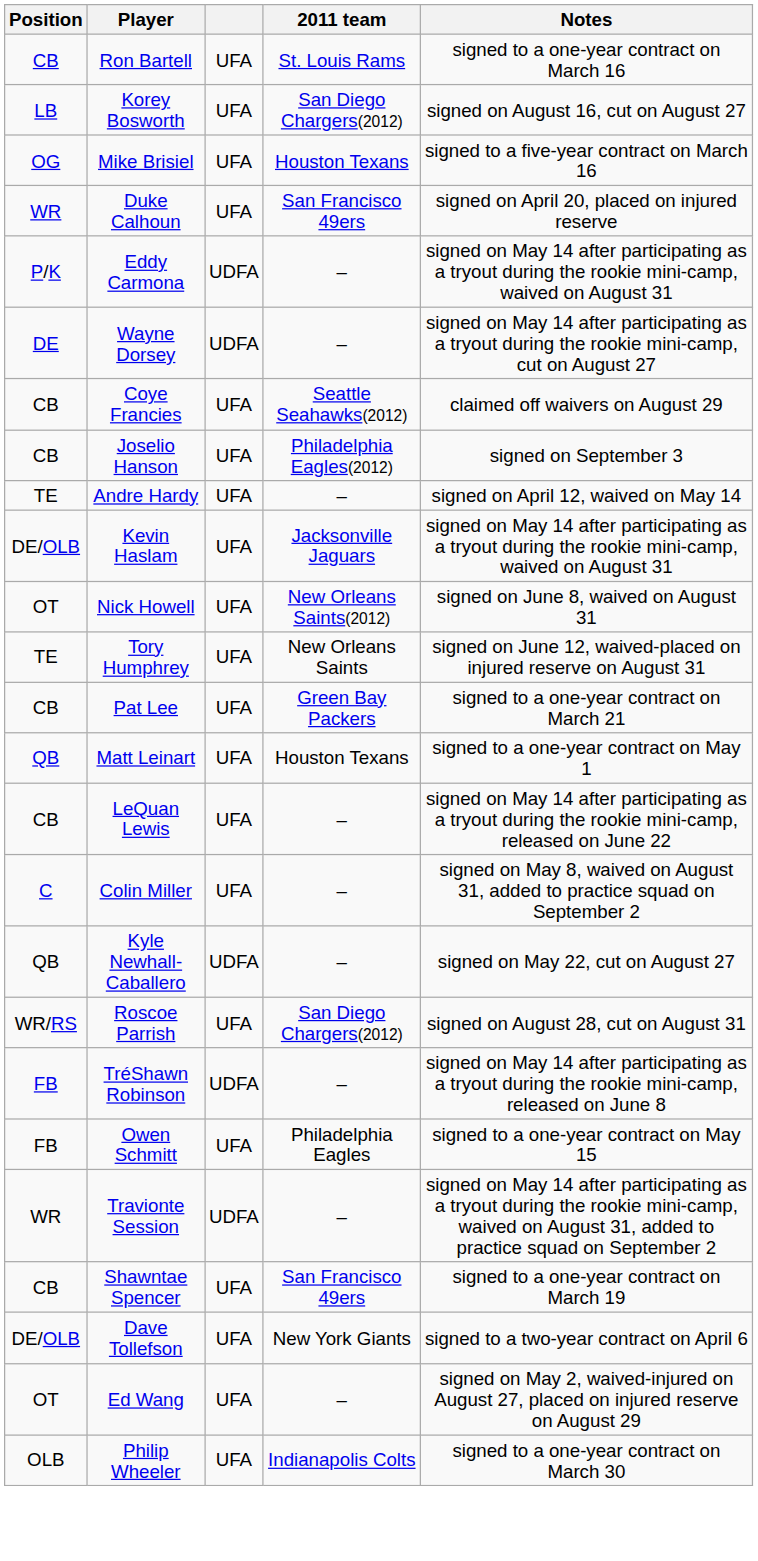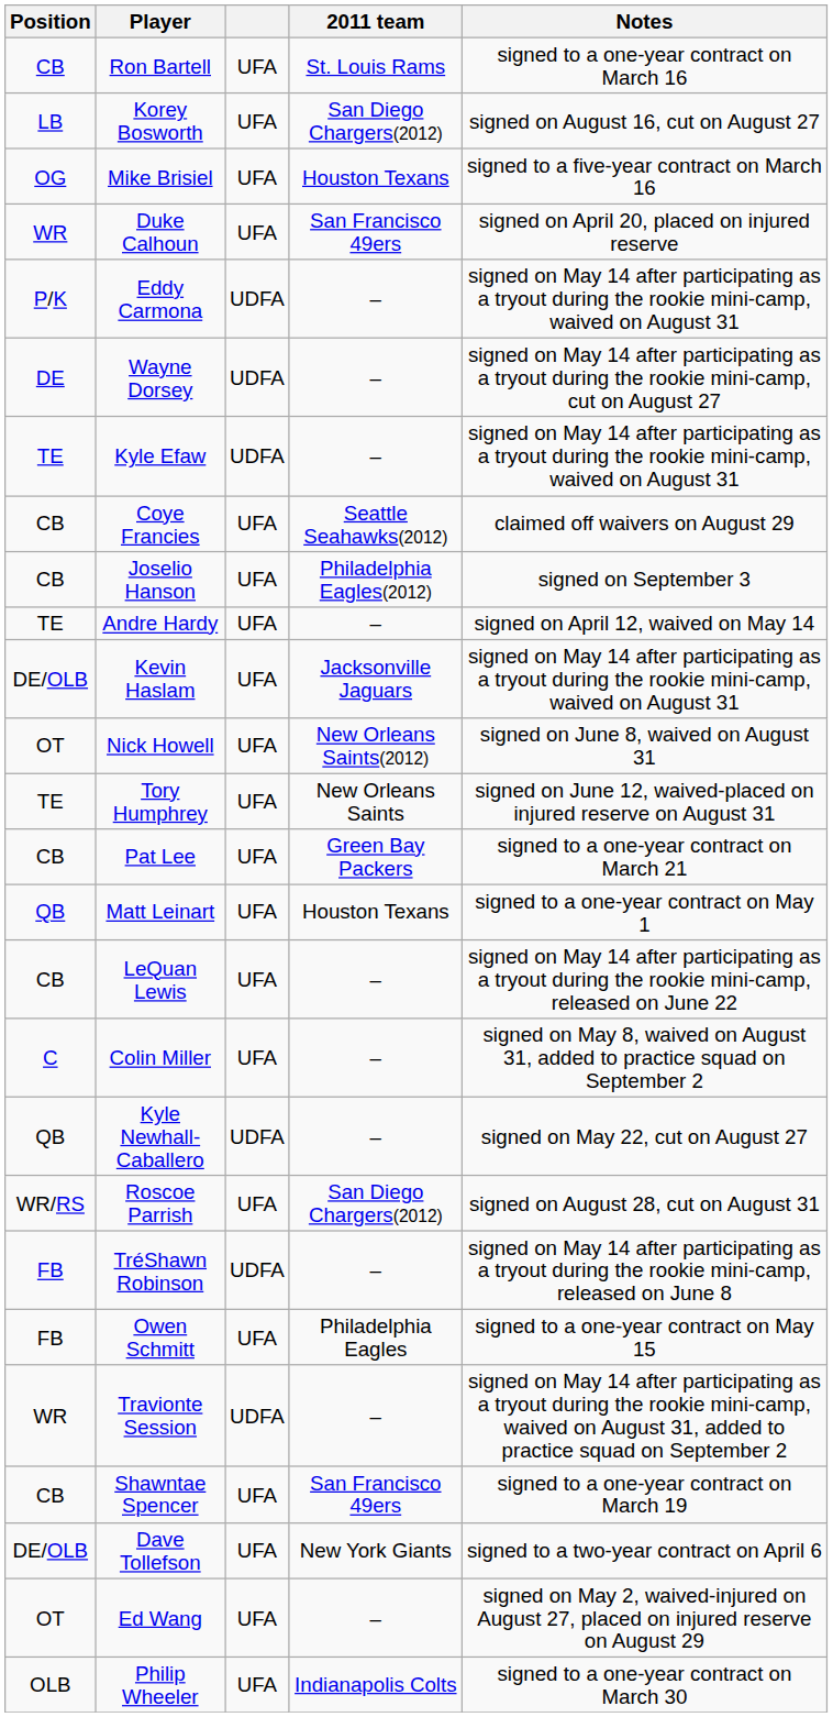+ row: TE | Kyle Efaw | UDFA | – | signed on May 14 after participating as a tryout during the rookie mini-camp, waived on August 31
